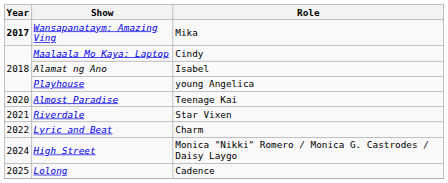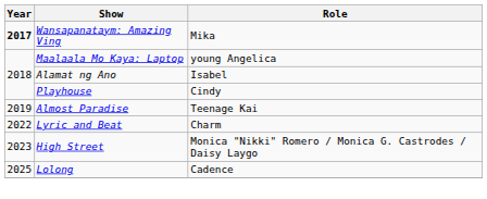Maalaala Mo Kaya: Laptop | Role: Cindy -> young Angelica
Playhouse | Role: young Angelica -> Cindy
Almost Paradise | Year: 2020 -> 2019
- row: 2021 | Riverdale | Star Vixen
High Street | Year: 2024 -> 2023
